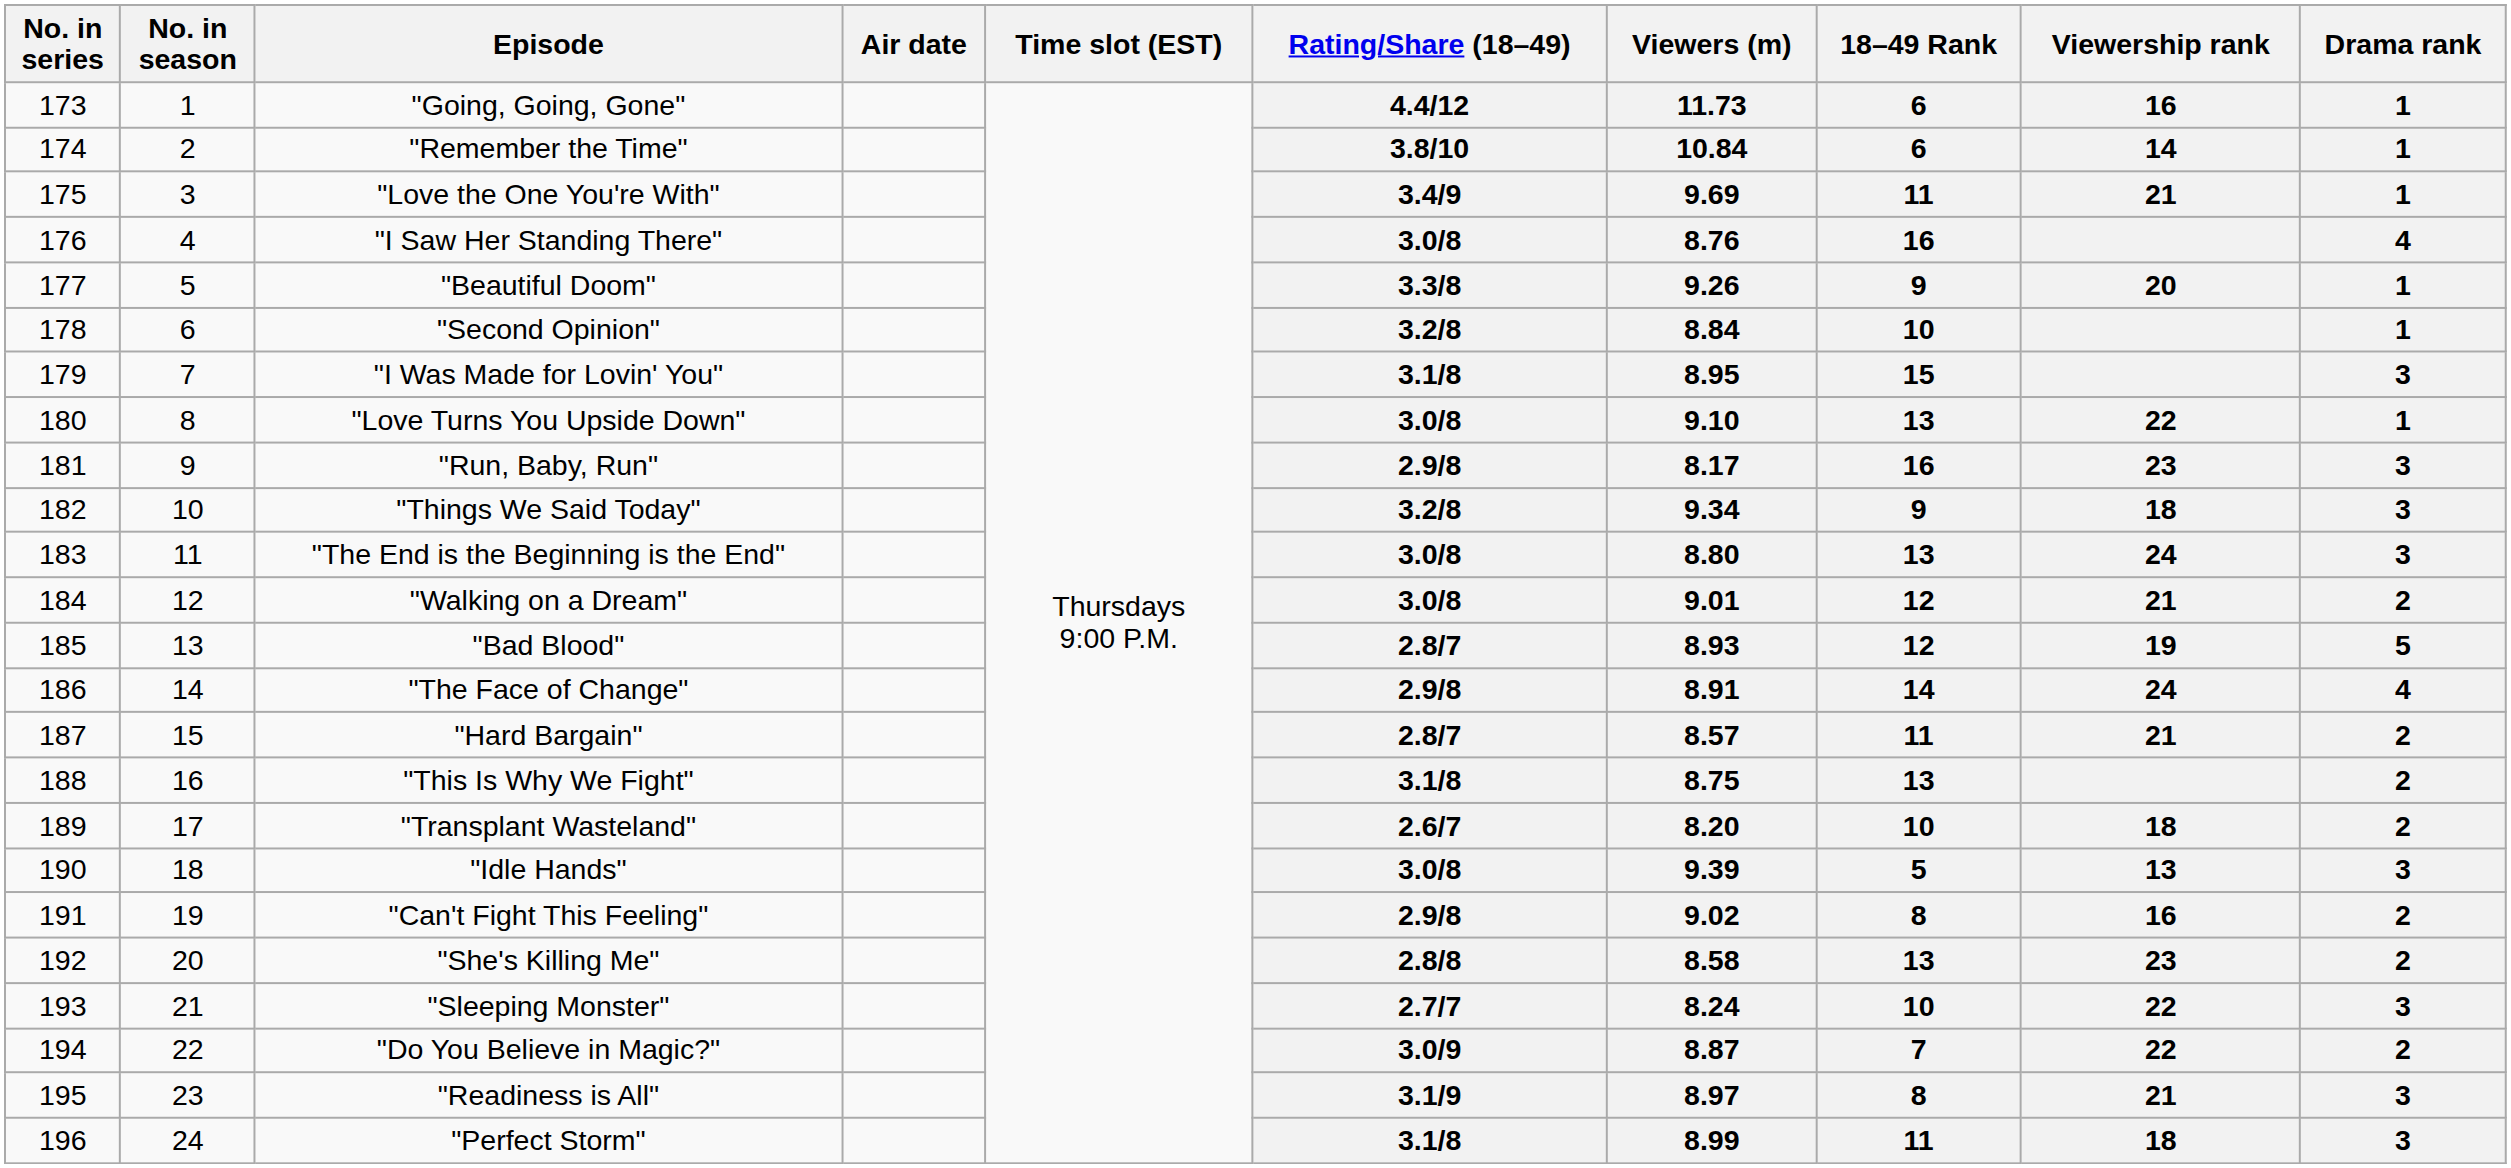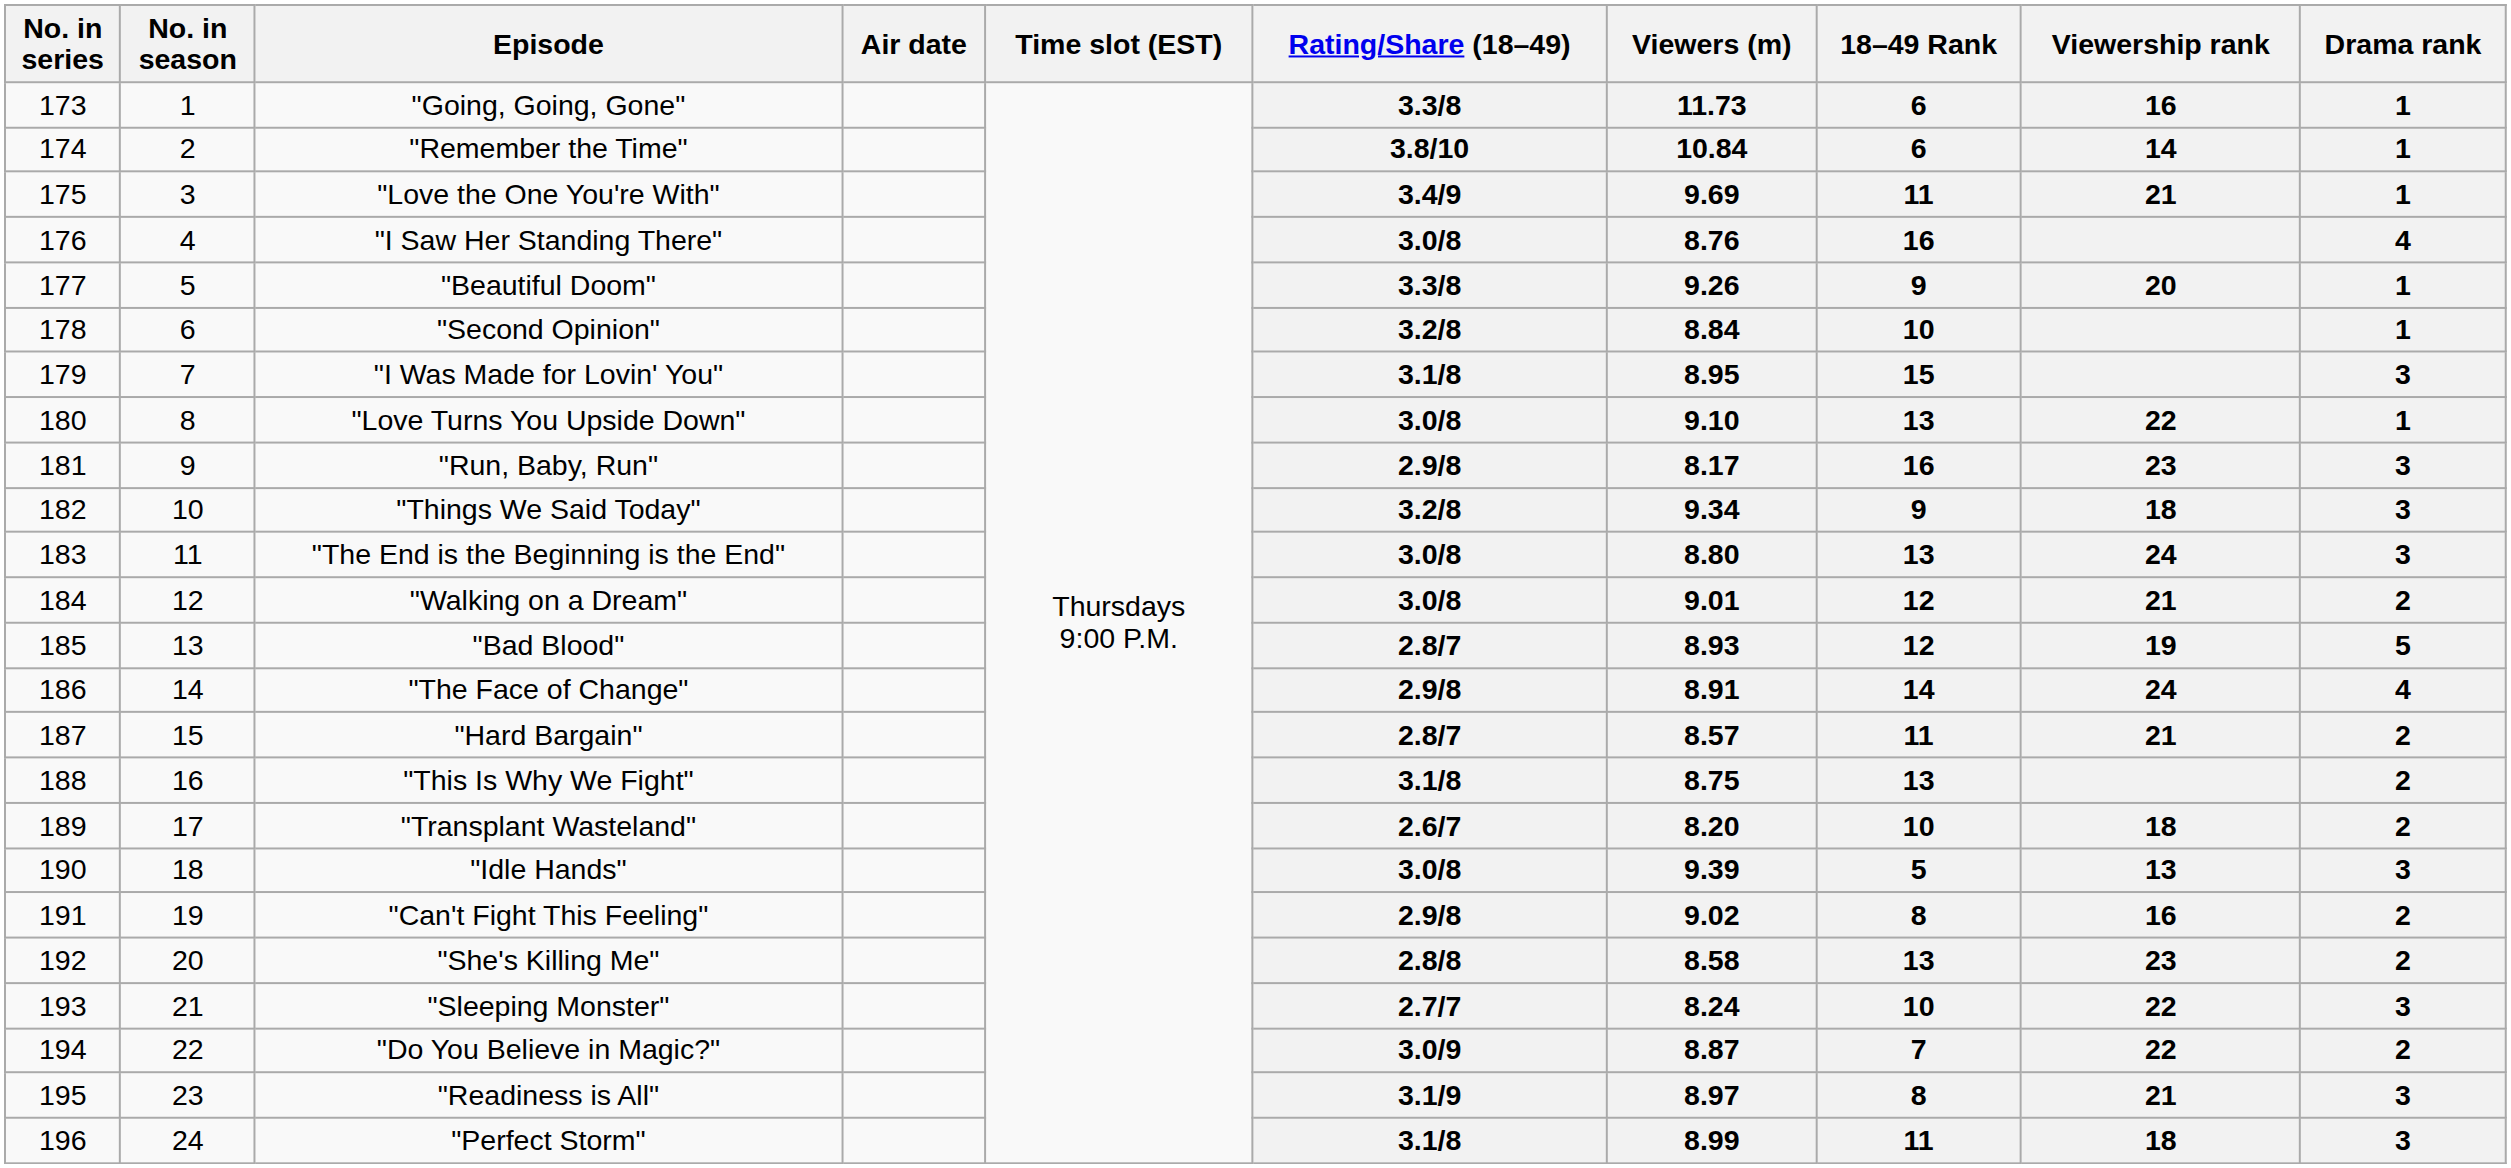"Going, Going, Gone" | Rating/Share (18–49): 4.4/12 -> 3.3/8
